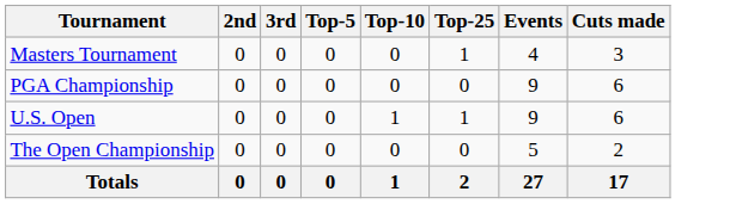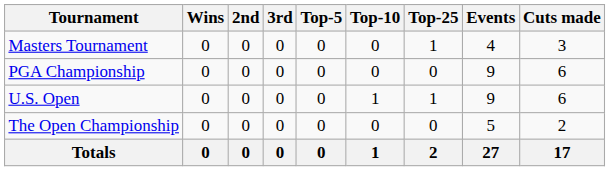+ column: Wins | 0 | 0 | 0 | 0 | 0
